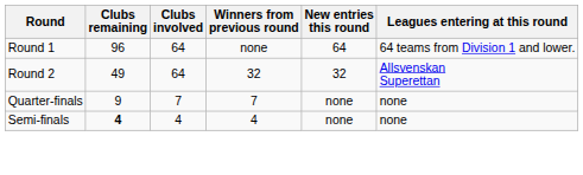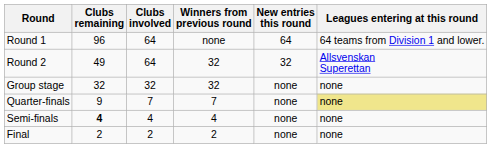+ row: Group stage | 32 | 32 | 32 | none | none
Quarter-finals | Leagues entering at this round: no background -> khaki background
+ row: Final | 2 | 2 | 2 | none | none
